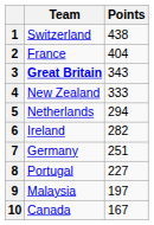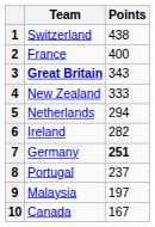2 | Points: 404 -> 400
7 | Points: normal -> bold
8 | Points: 227 -> 237
